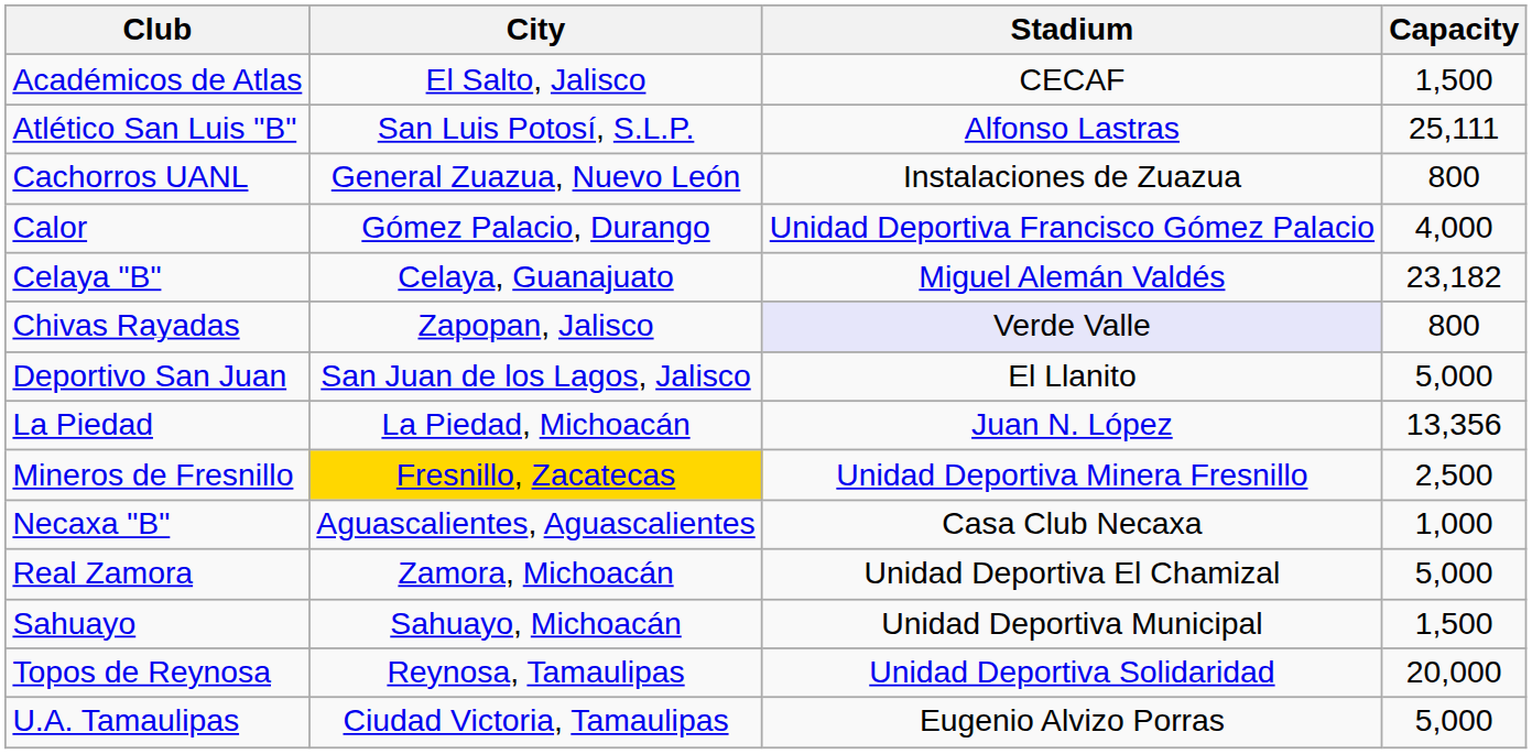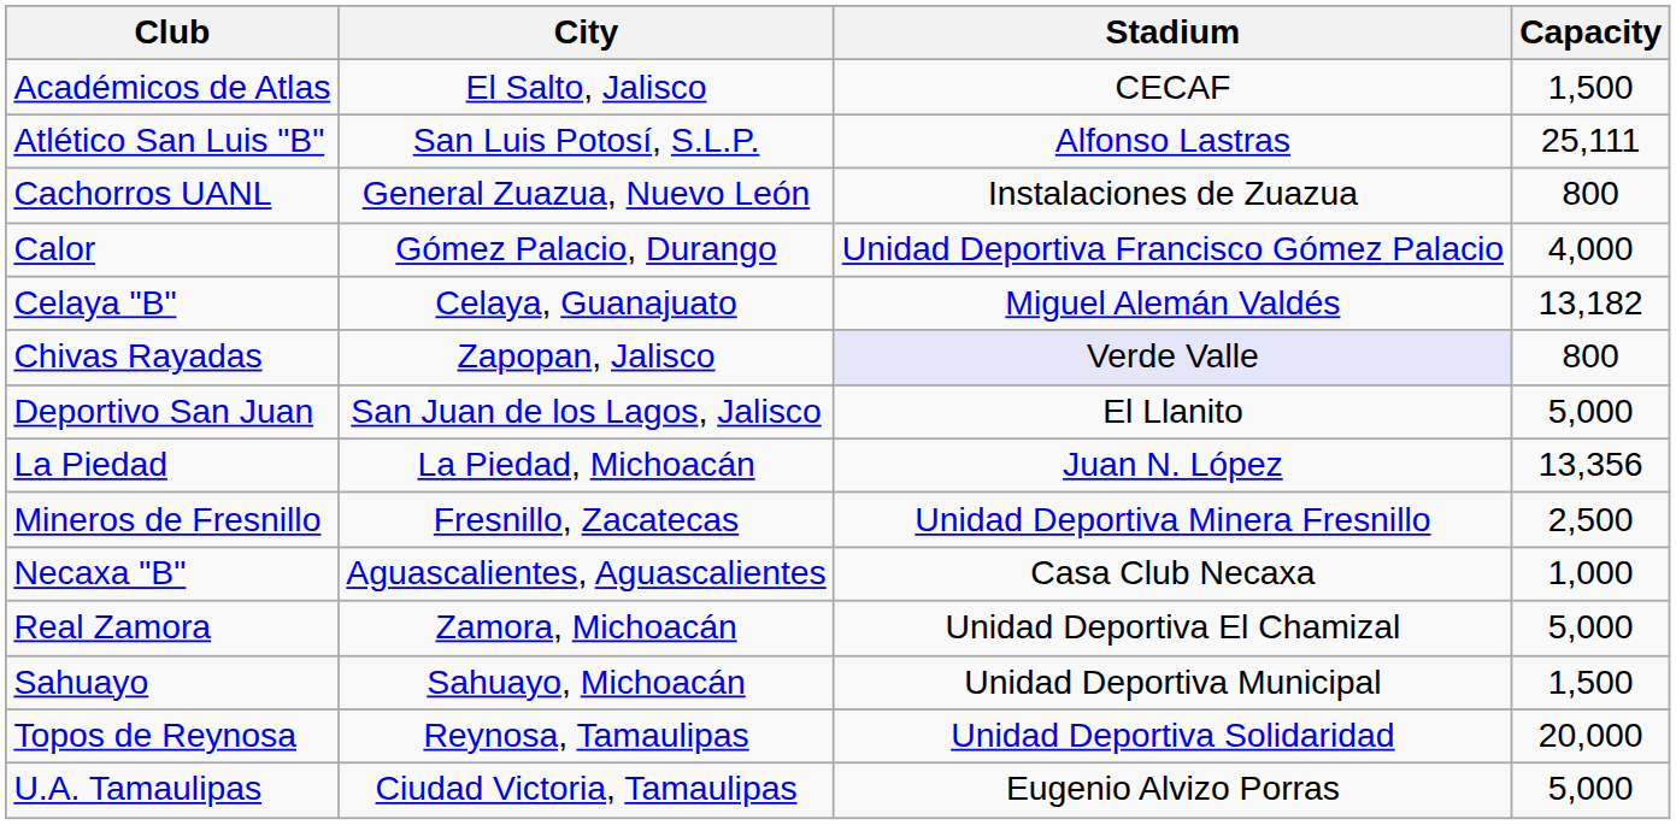Celaya "B" | Capacity: 23,182 -> 13,182
Mineros de Fresnillo | City: gold background -> no background
